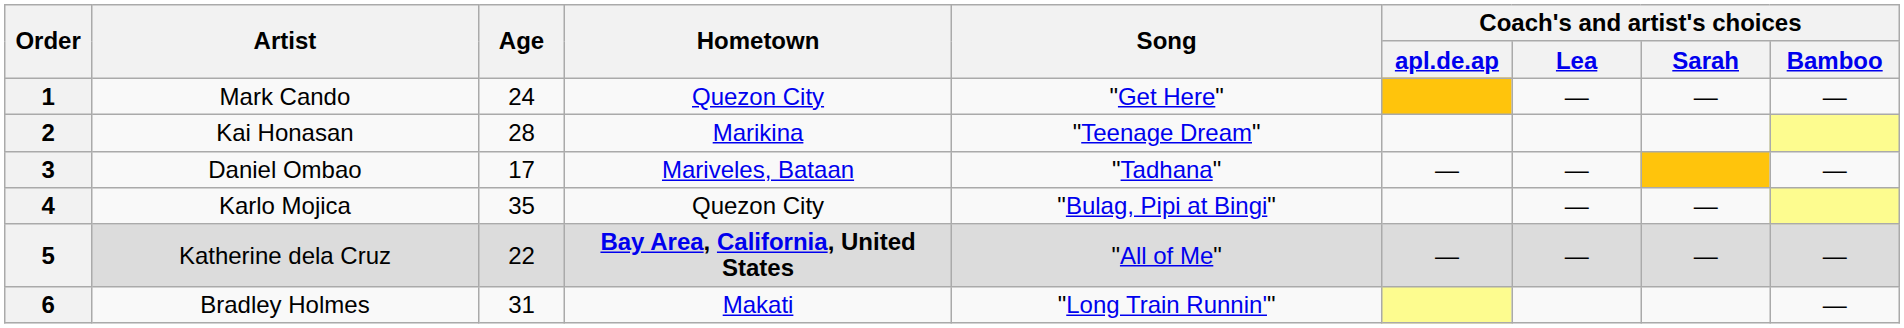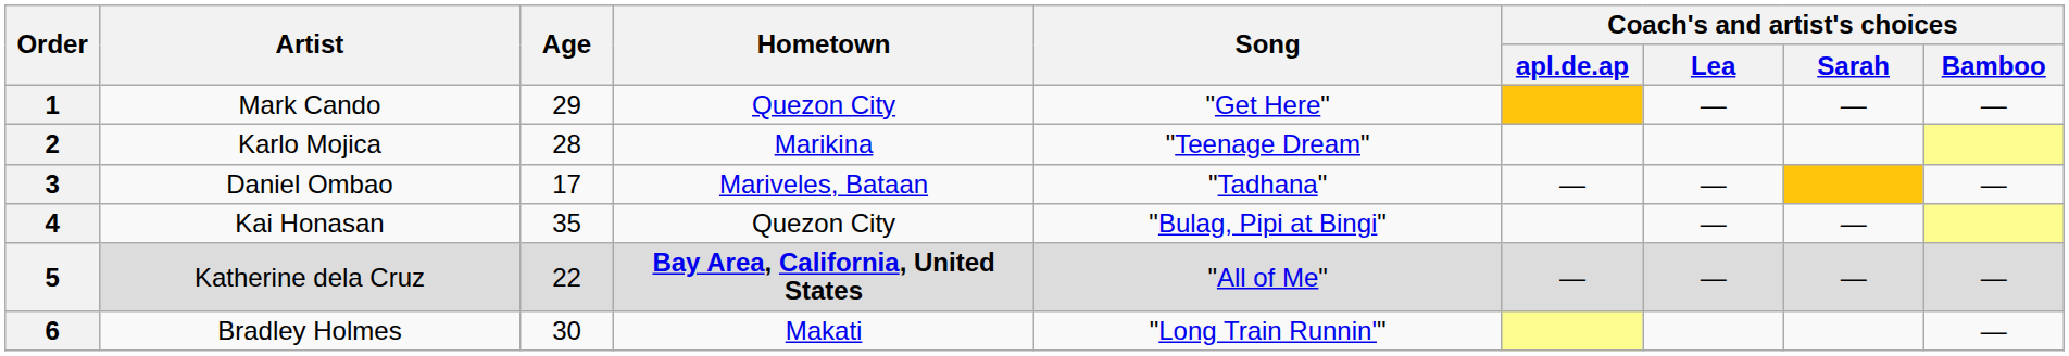1 | Age: 24 -> 29
2 | Artist: Kai Honasan -> Karlo Mojica
4 | Artist: Karlo Mojica -> Kai Honasan
6 | Age: 31 -> 30
